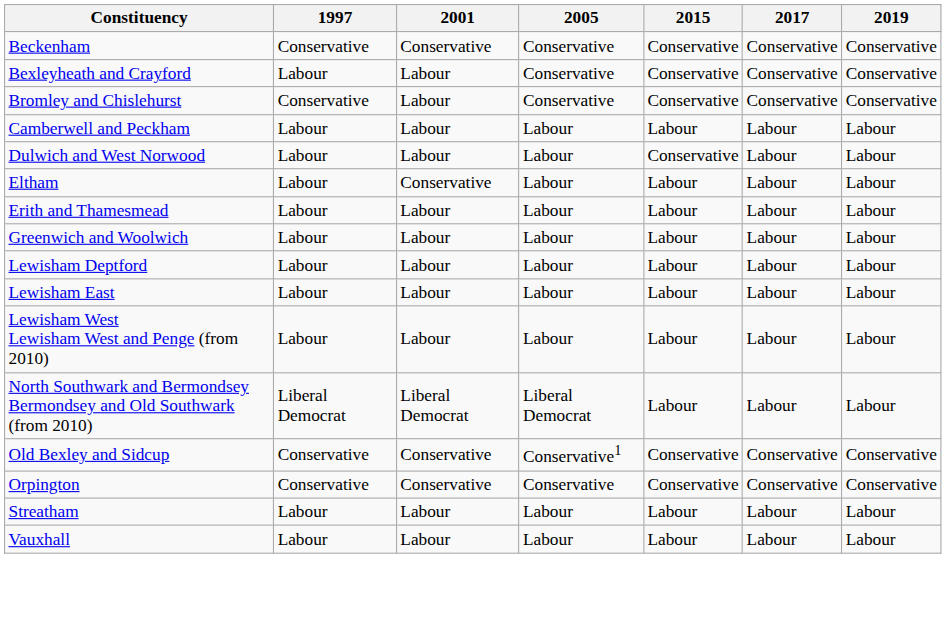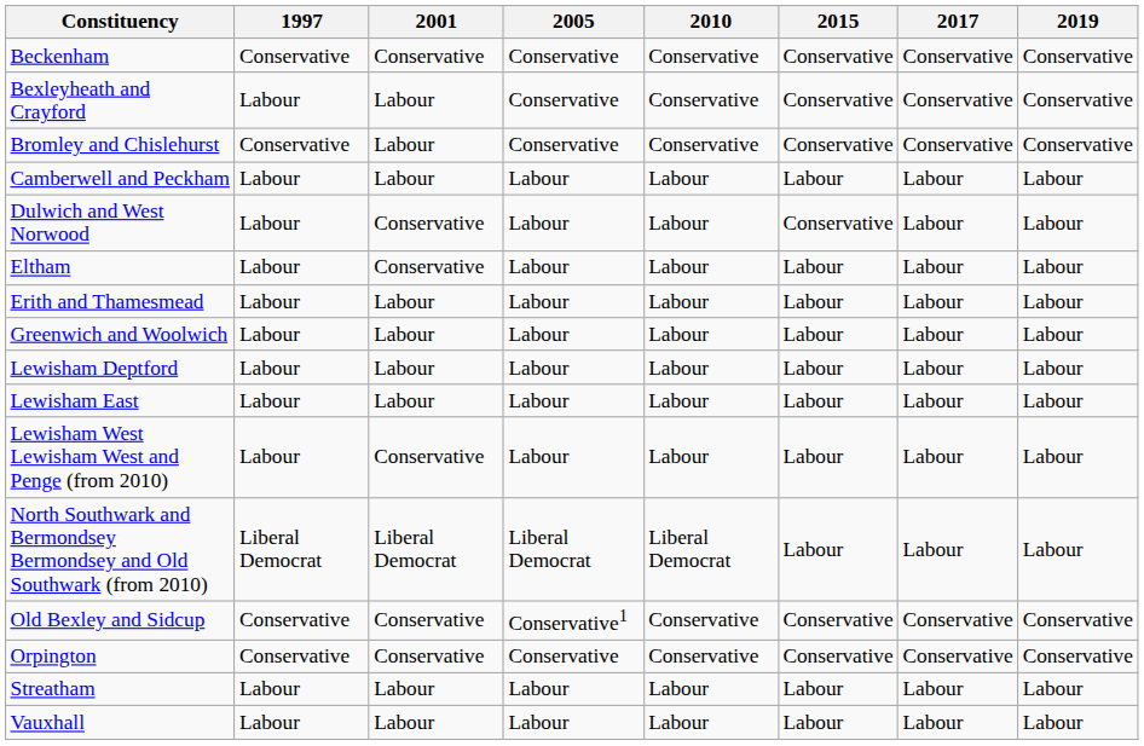+ column: 2010 | Conservative | Conservative | Conservative | Labour | Labour | Labour | Labour | Labour | Labour | Labour | Labour | Liberal Democrat | Conservative | Conservative | Labour | Labour
Dulwich and West Norwood | 2001: Labour -> Conservative
Lewisham West Lewisham West and Penge (from 2010) | 2001: Labour -> Conservative
